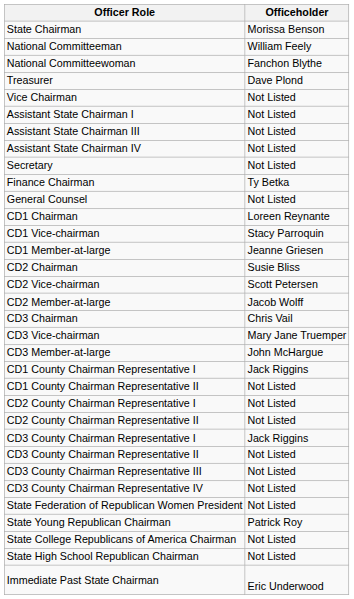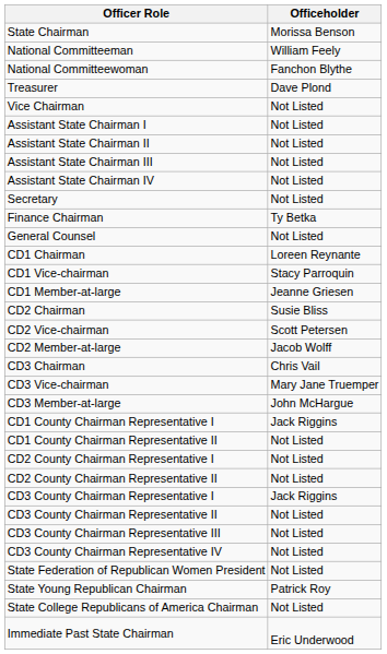+ row: Assistant State Chairman II | Not Listed
- row: State High School Republican Chairman | Not Listed
